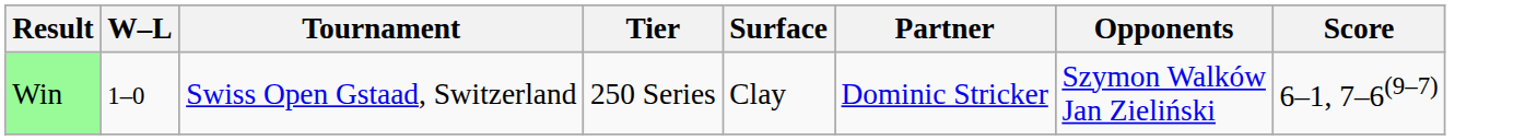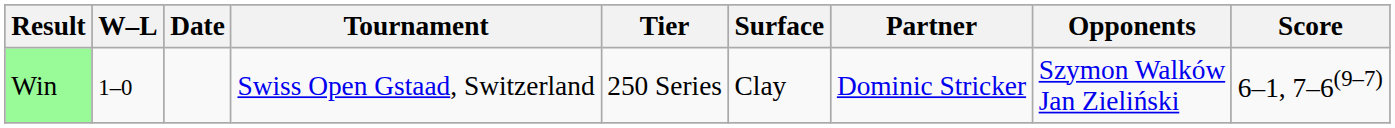+ column: Date
